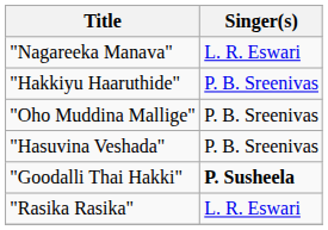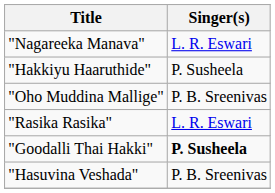"Hakkiyu Haaruthide" | Singer(s): P. B. Sreenivas -> P. Susheela
rows swapped: "Rasika Rasika" <-> "Hasuvina Veshada"
